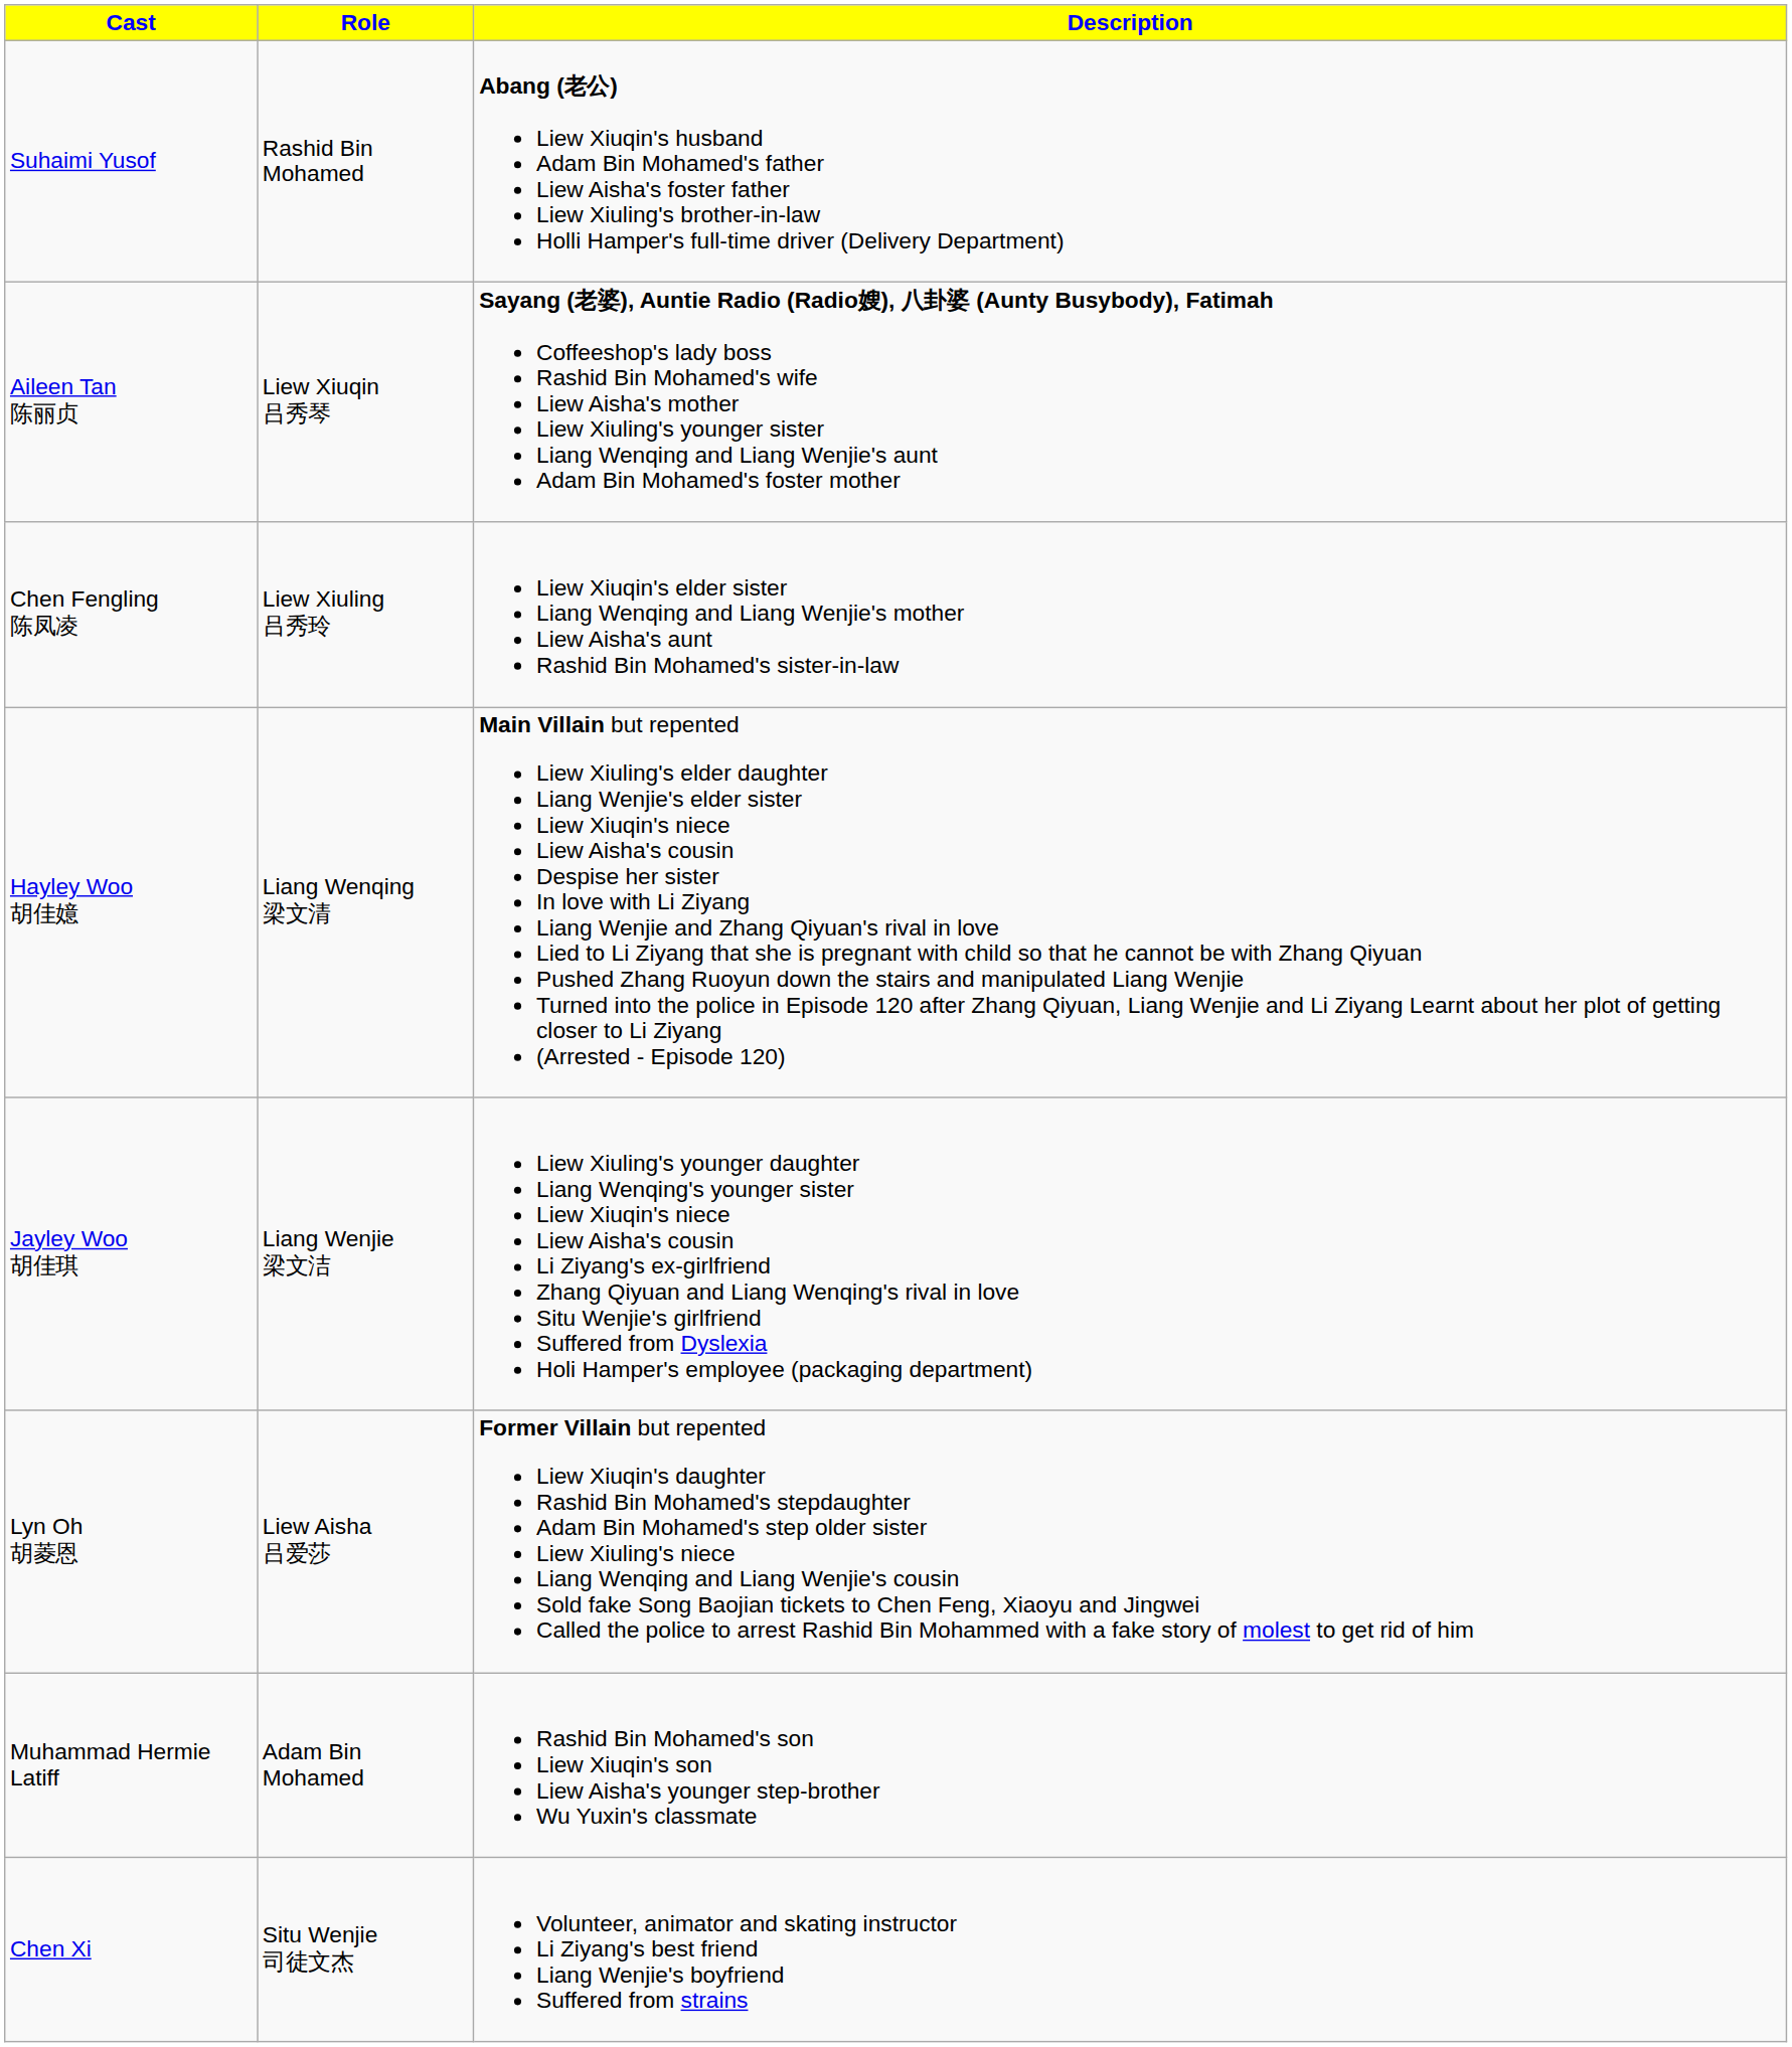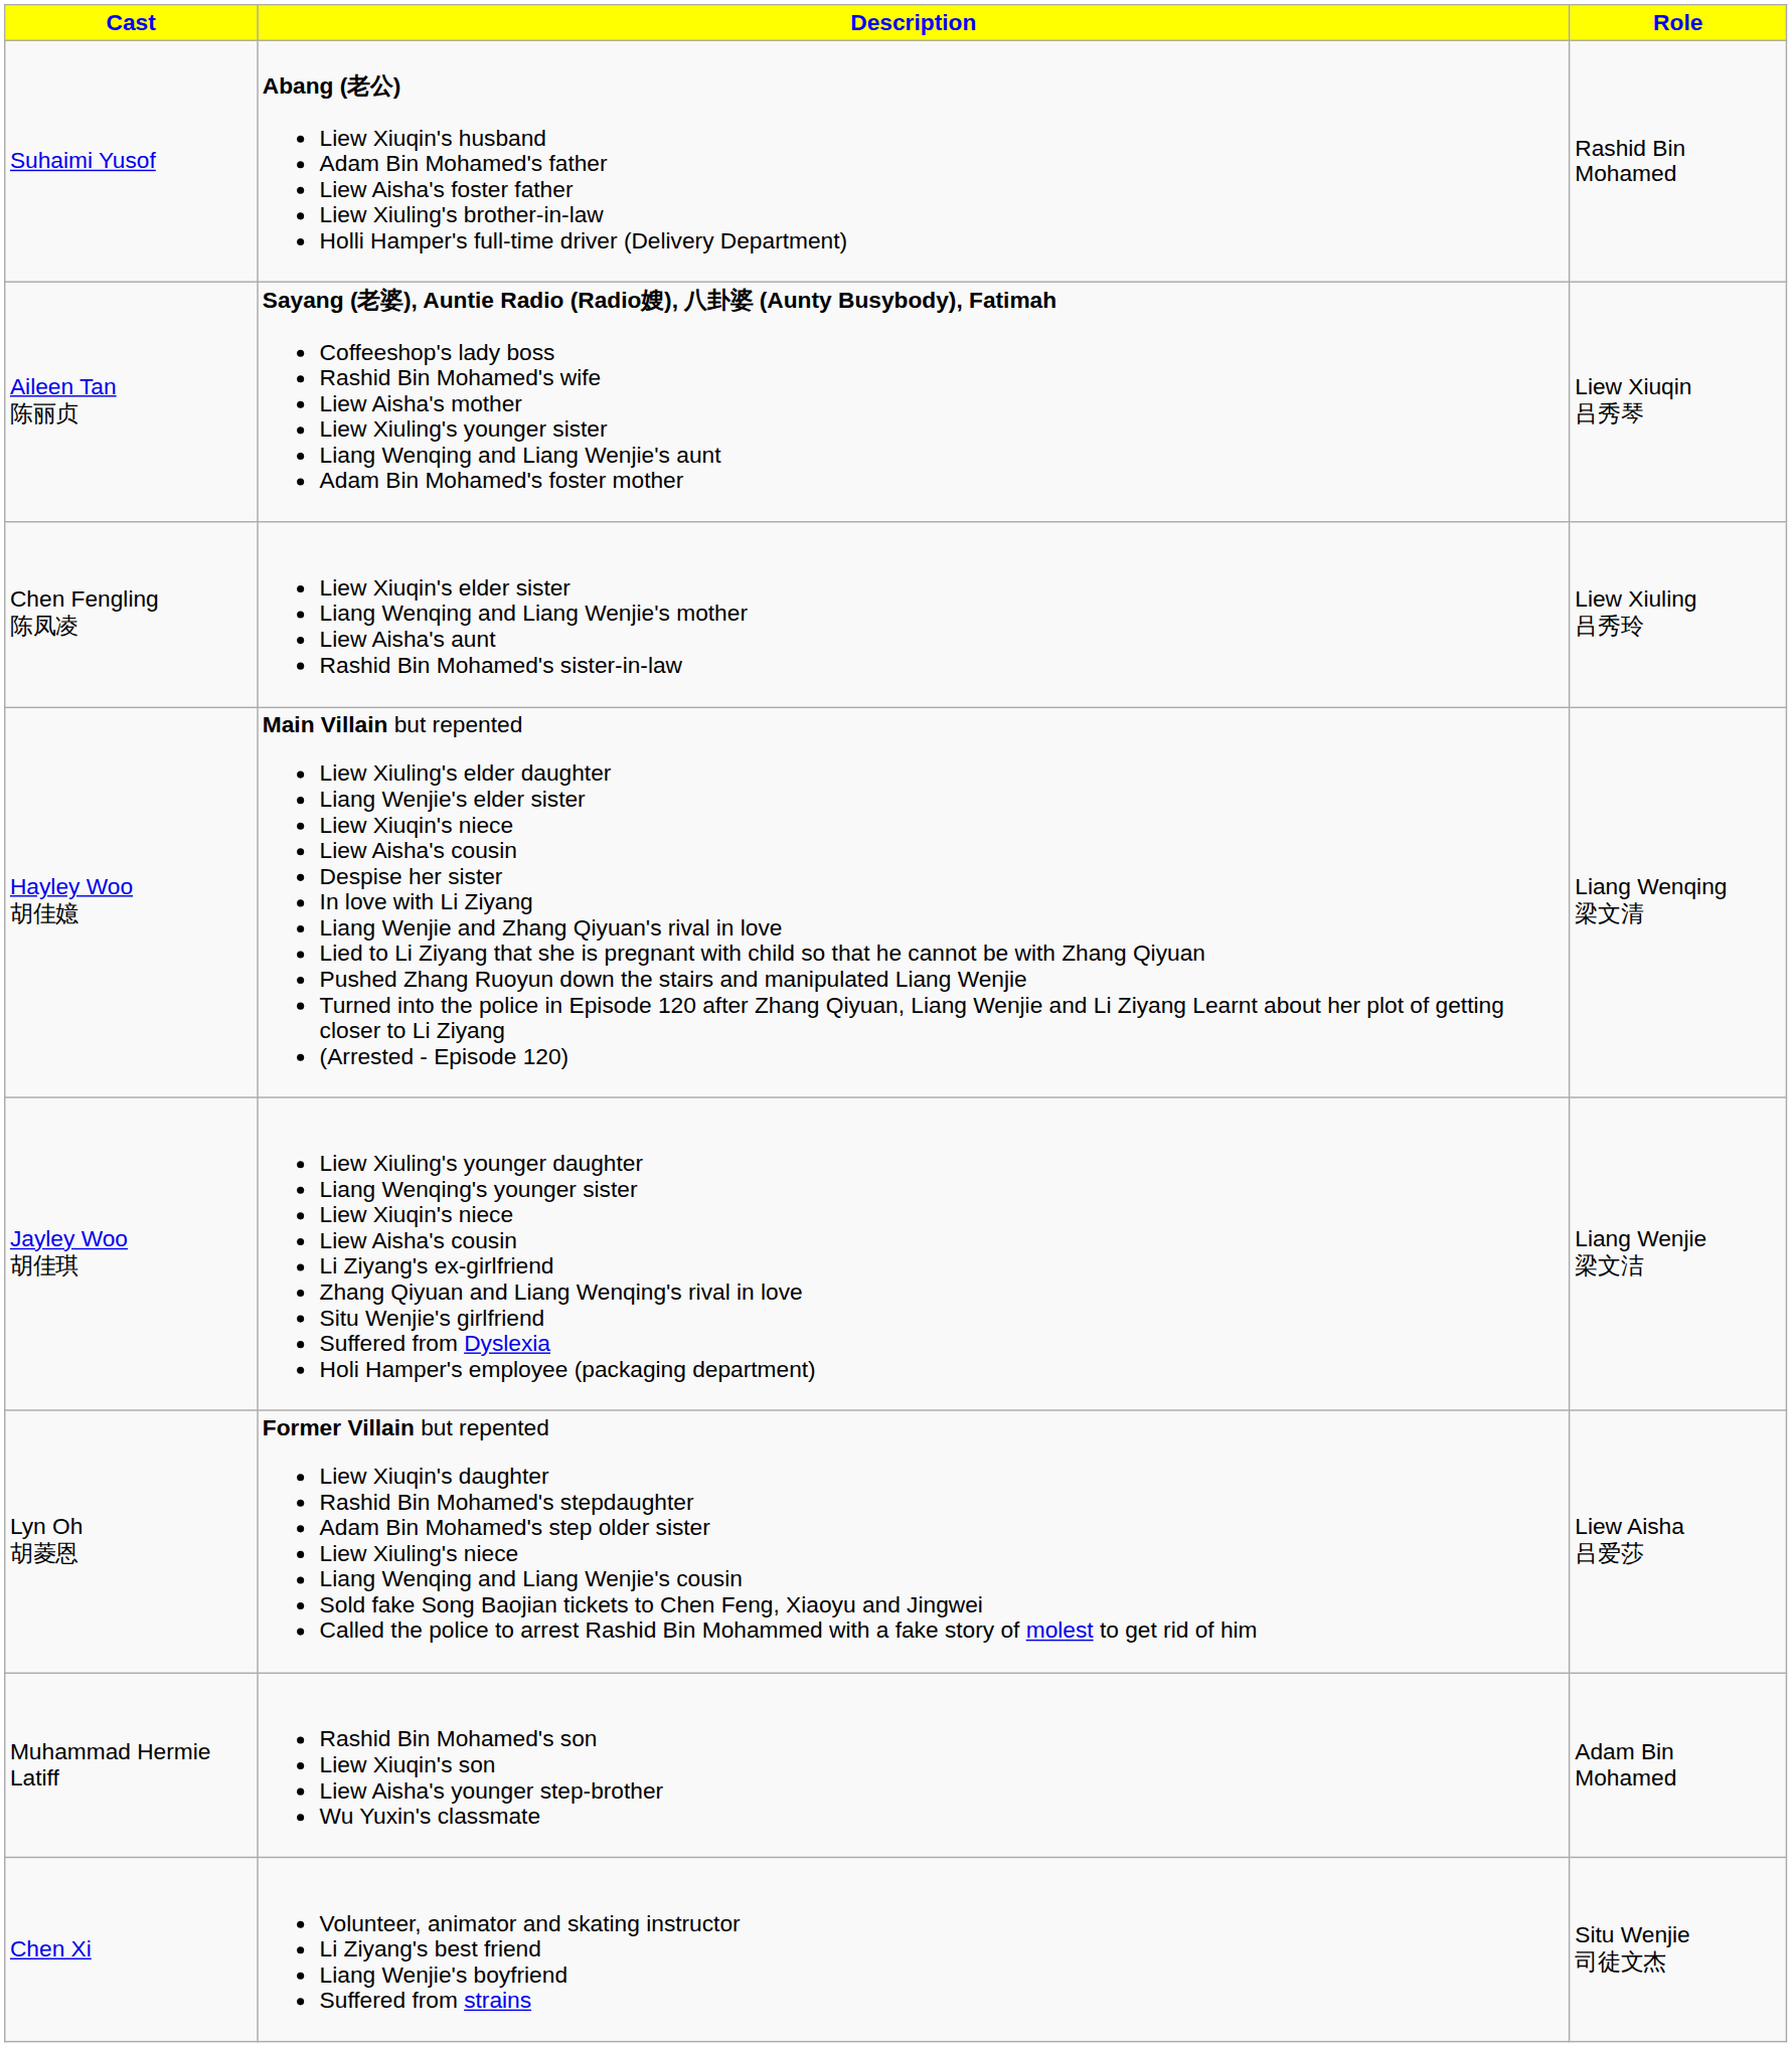columns swapped: Role <-> Description
